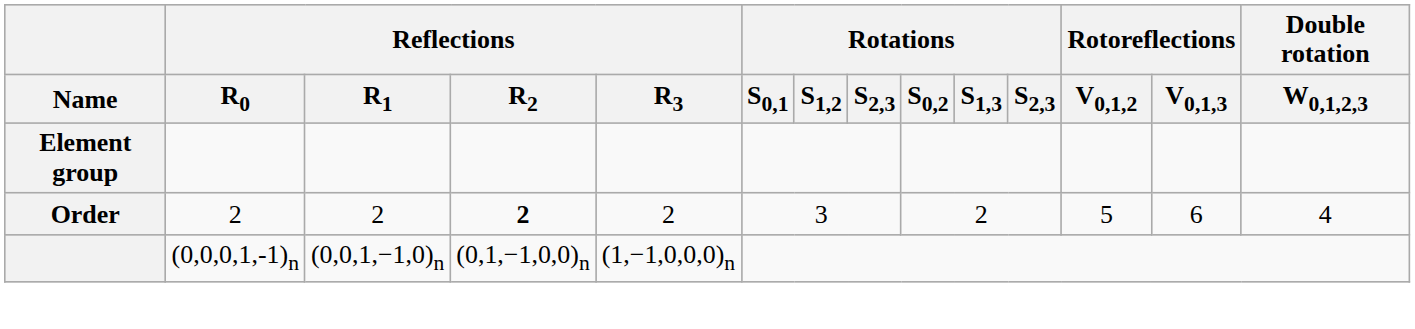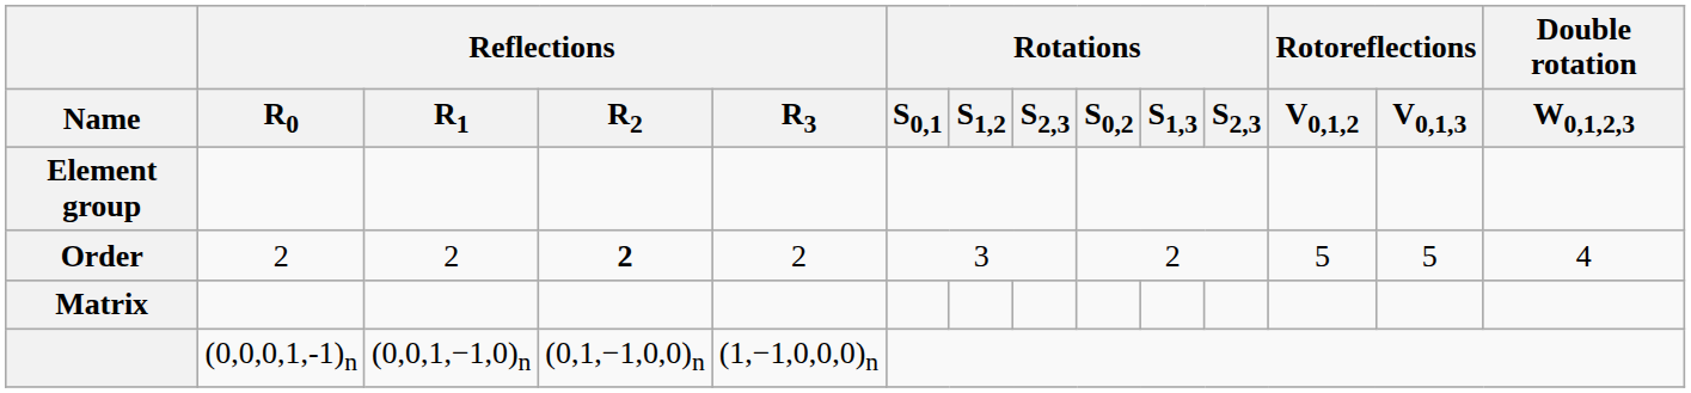Order | Rotoreflections / V0,1,3: 6 -> 5
+ row: Matrix
